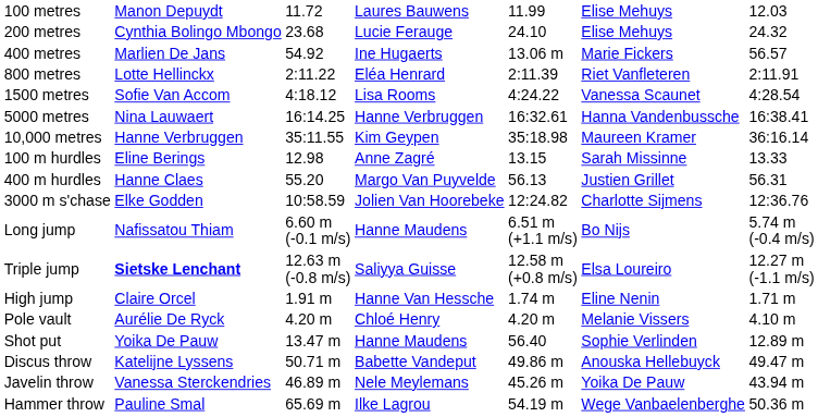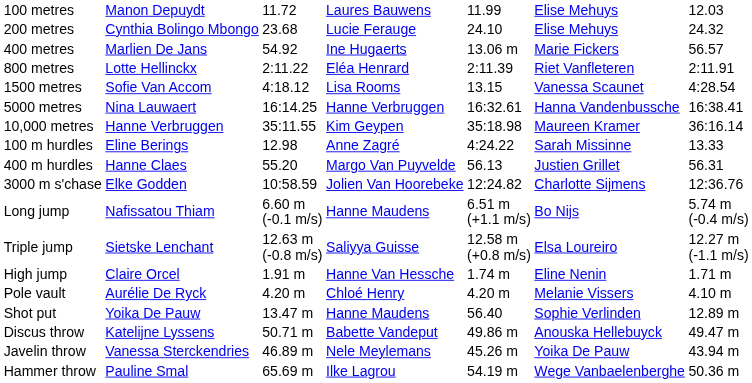1500 metres | column 5: 4:24.22 -> 13.15
100 m hurdles | column 5: 13.15 -> 4:24.22
Triple jump | column 2: bold -> normal
